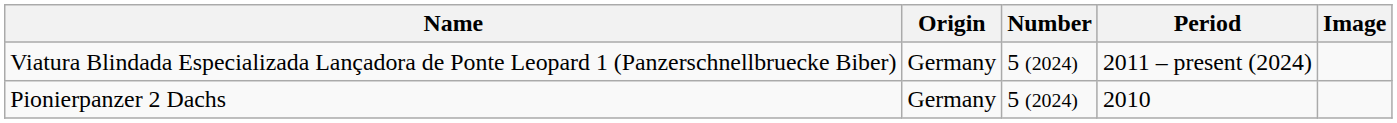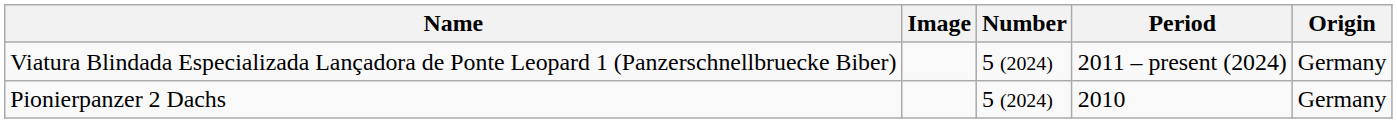columns swapped: Origin <-> Image
